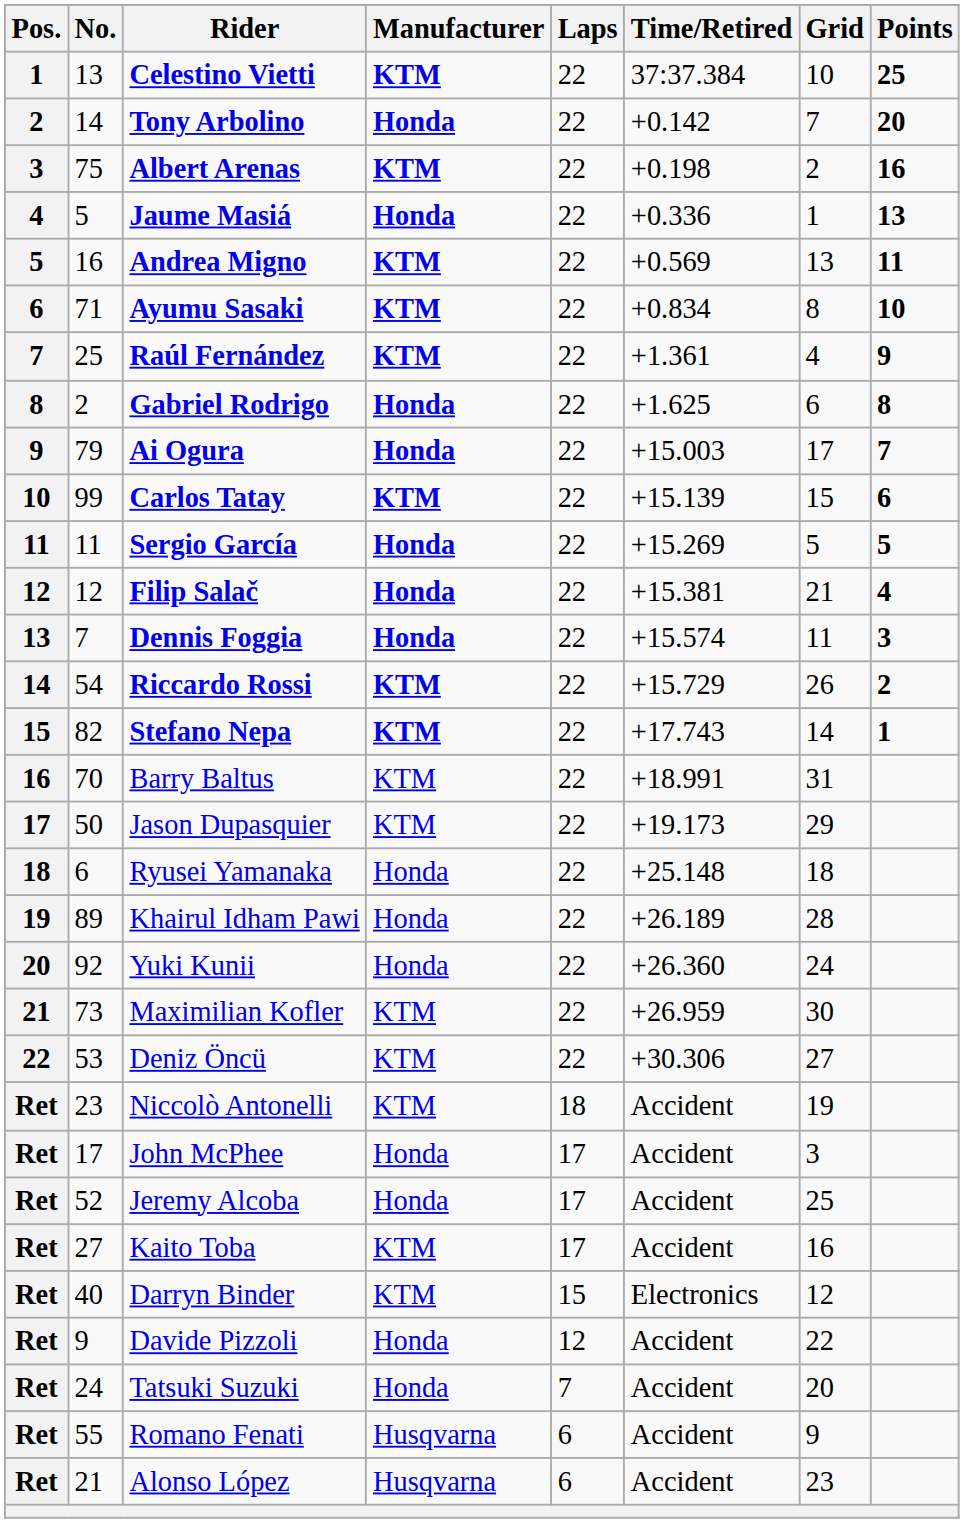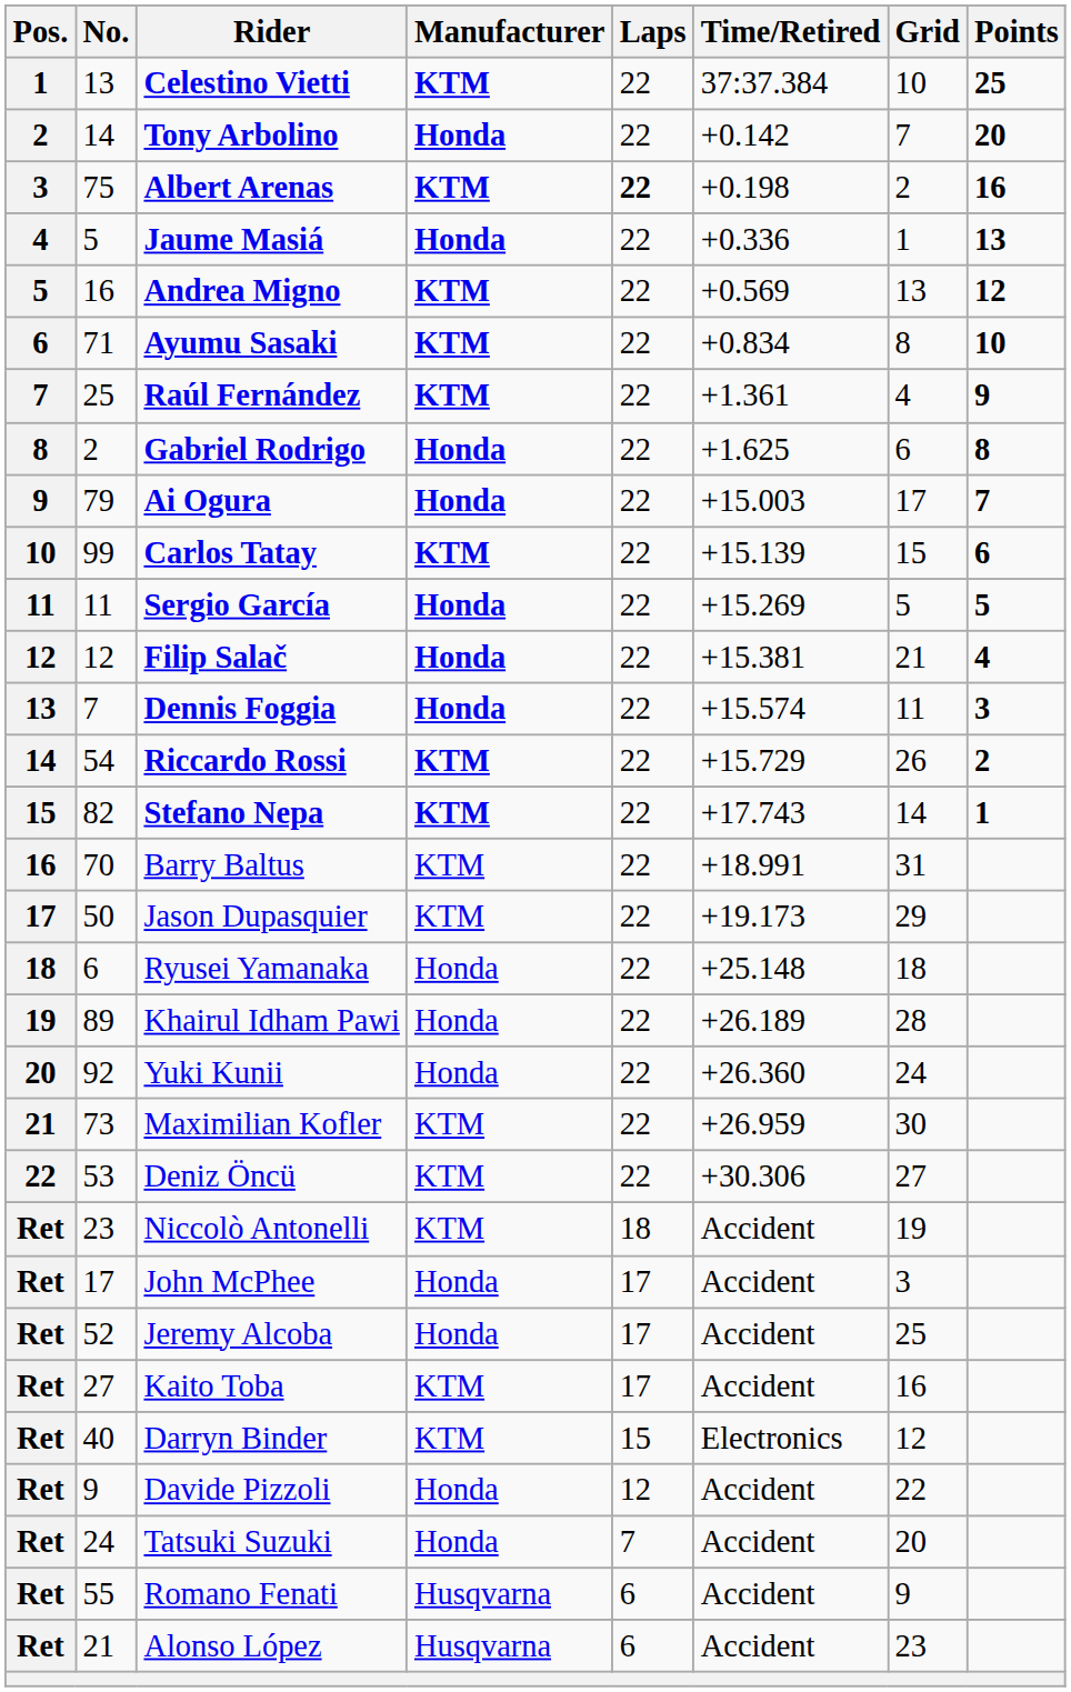Albert Arenas | Laps: normal -> bold
Andrea Migno | Points: 11 -> 12
